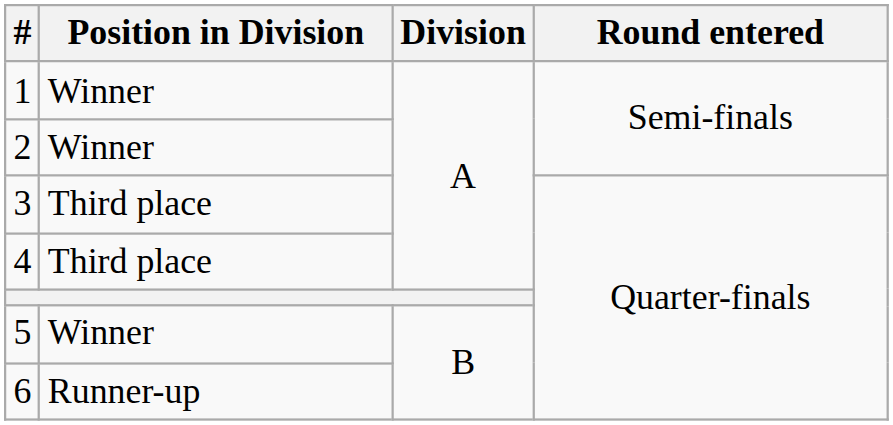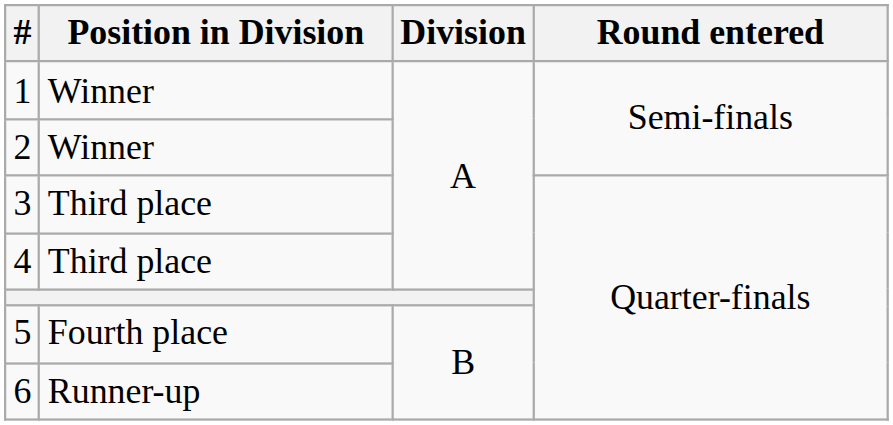5 | Position in Division: Winner -> Fourth place
